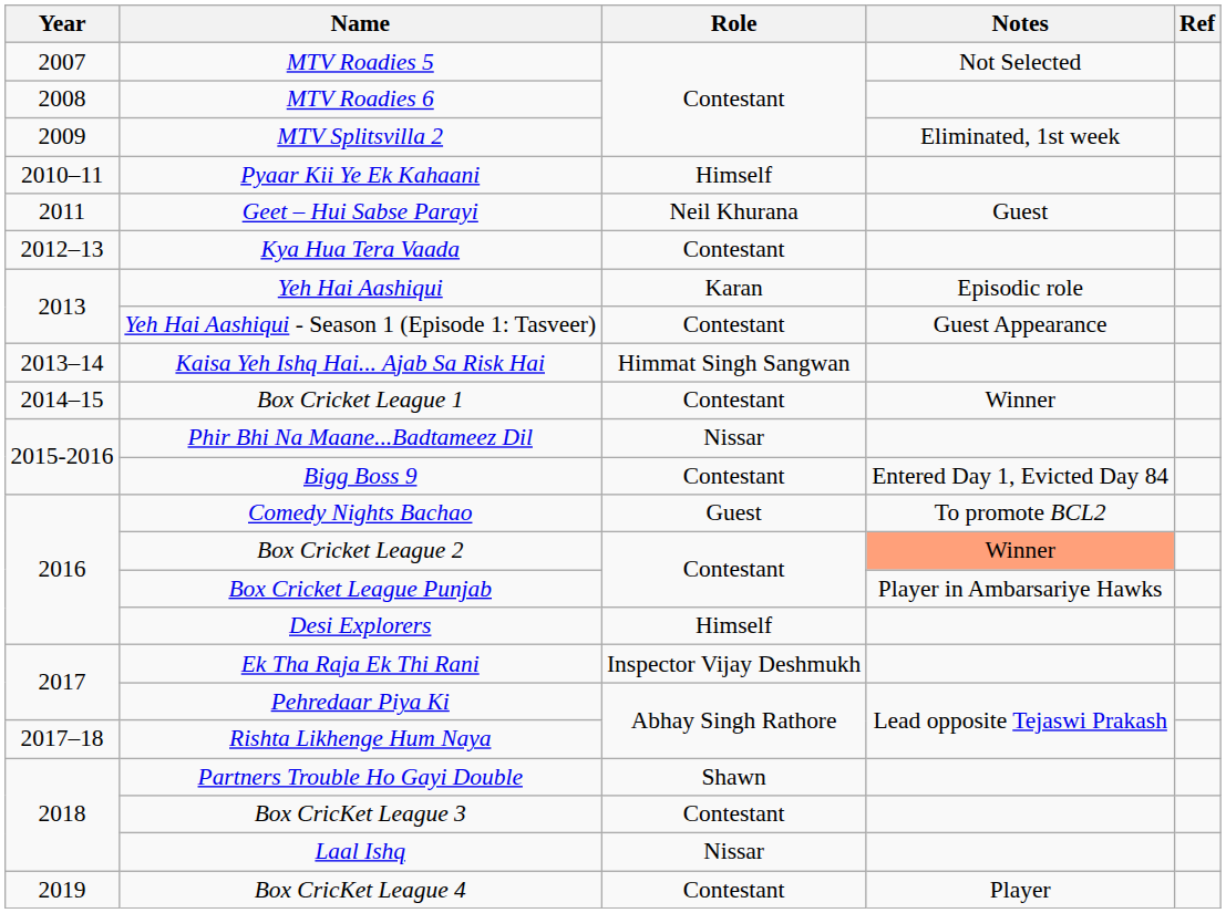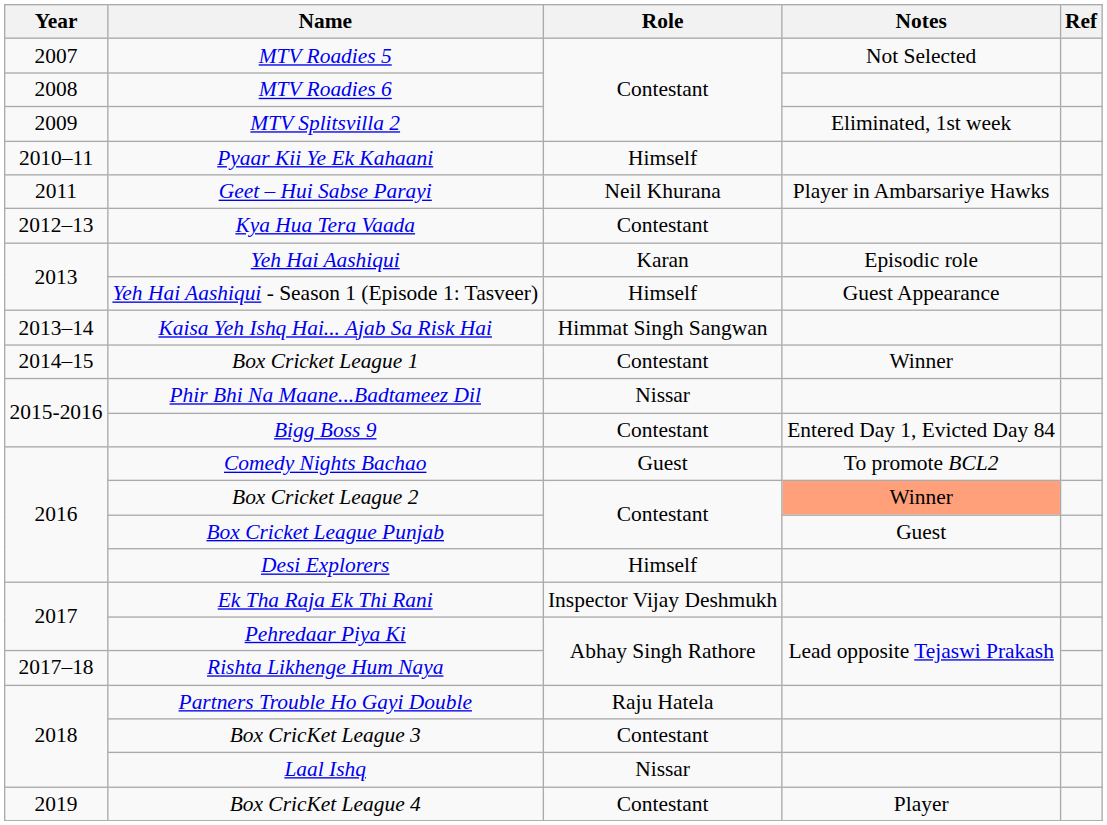Geet – Hui Sabse Parayi | Notes: Guest -> Player in Ambarsariye Hawks
Yeh Hai Aashiqui - Season 1 (Episode 1: Tasveer) | Role: Contestant -> Himself
Box Cricket League Punjab | Notes: Player in Ambarsariye Hawks -> Guest
Partners Trouble Ho Gayi Double | Role: Shawn -> Raju Hatela
